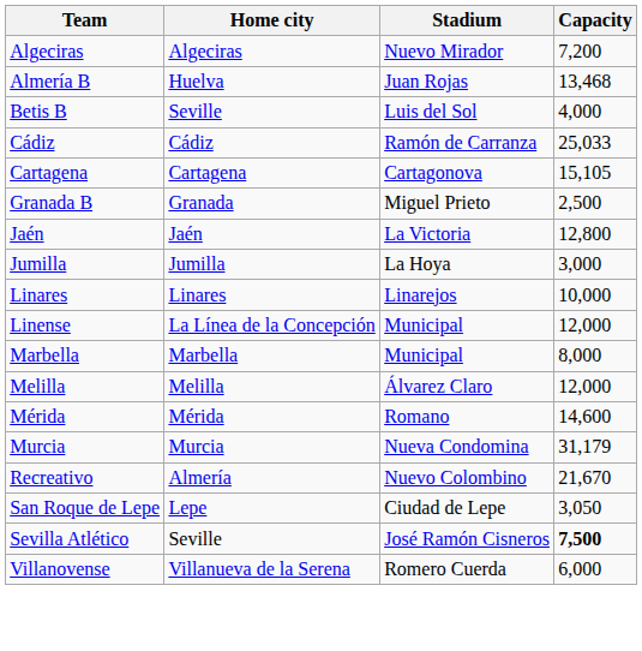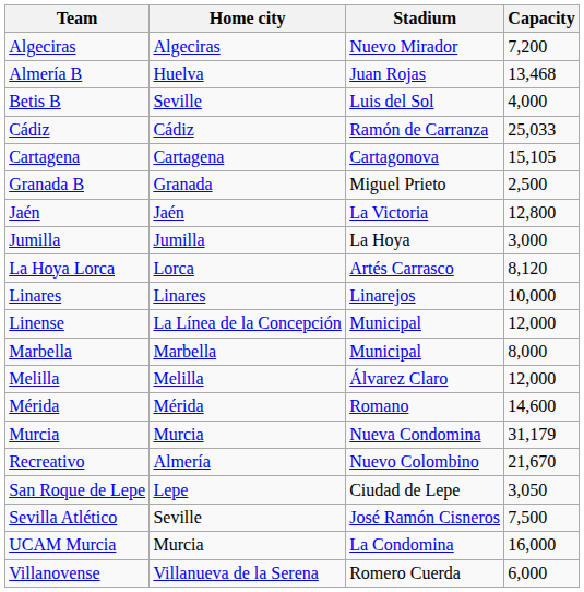+ row: La Hoya Lorca | Lorca | Artés Carrasco | 8,120
Sevilla Atlético | Capacity: bold -> normal
+ row: UCAM Murcia | Murcia | La Condomina | 16,000
